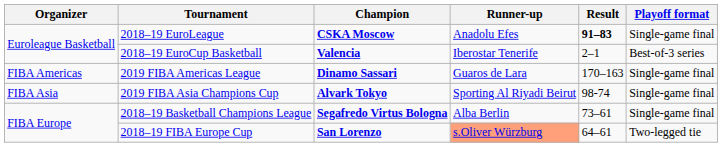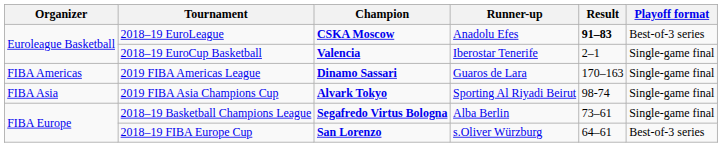2018–19 EuroLeague | Playoff format: Single-game final -> Best-of-3 series
2018–19 EuroCup Basketball | Playoff format: Best-of-3 series -> Single-game final
2018–19 FIBA Europe Cup | Runner-up: lightsalmon background -> no background
2018–19 FIBA Europe Cup | Playoff format: Two-legged tie -> Best-of-3 series
